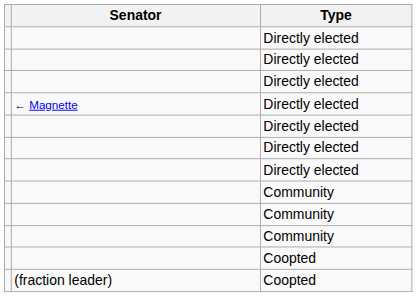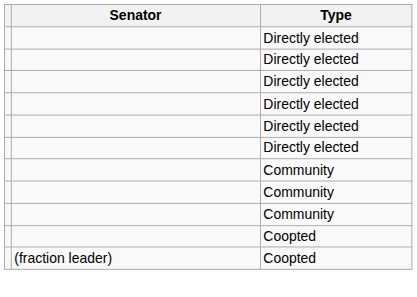- row: ← Magnette | Directly elected
